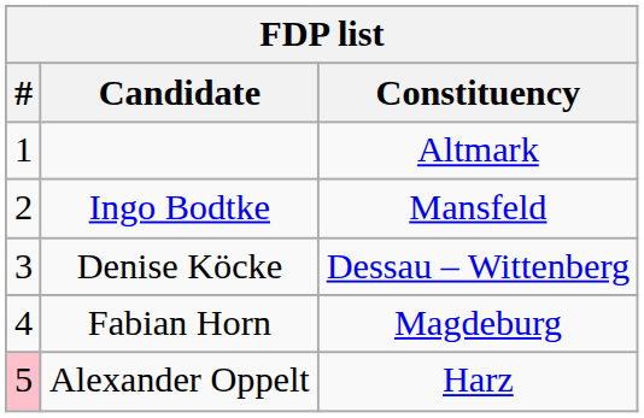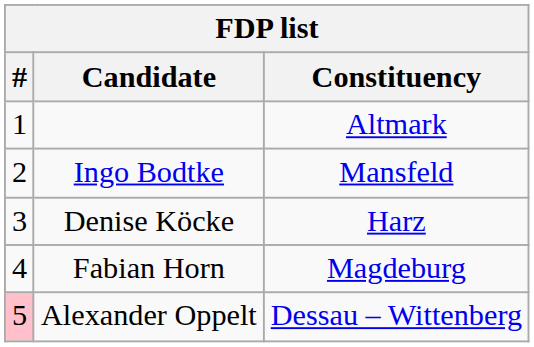Denise Köcke | Constituency: Dessau – Wittenberg -> Harz
Alexander Oppelt | Constituency: Harz -> Dessau – Wittenberg
